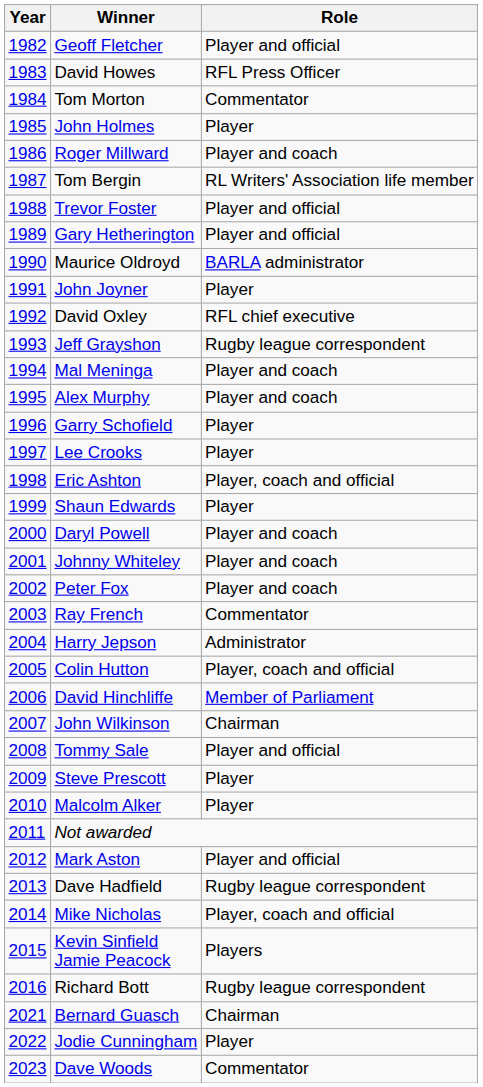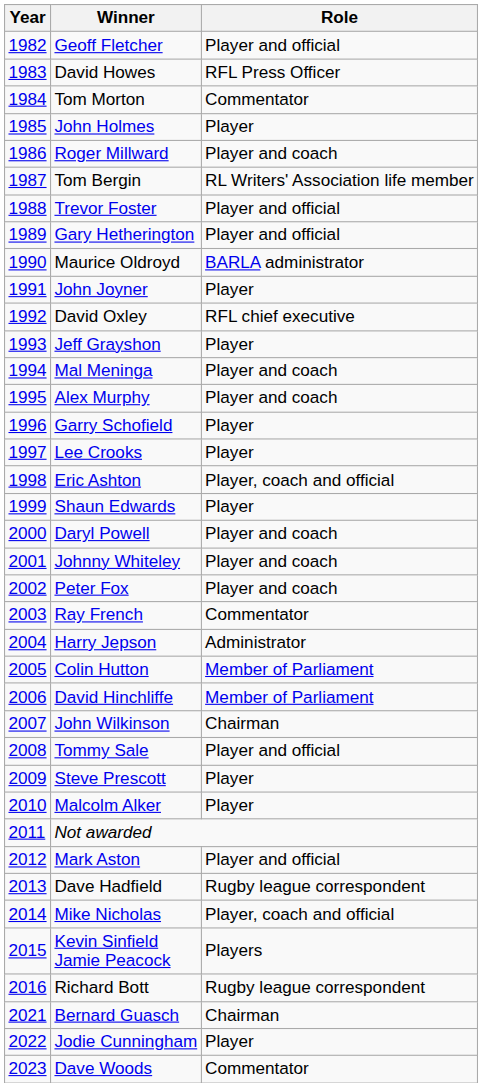Jeff Grayshon | Role: Rugby league correspondent -> Player
Colin Hutton | Role: Player, coach and official -> Member of Parliament
